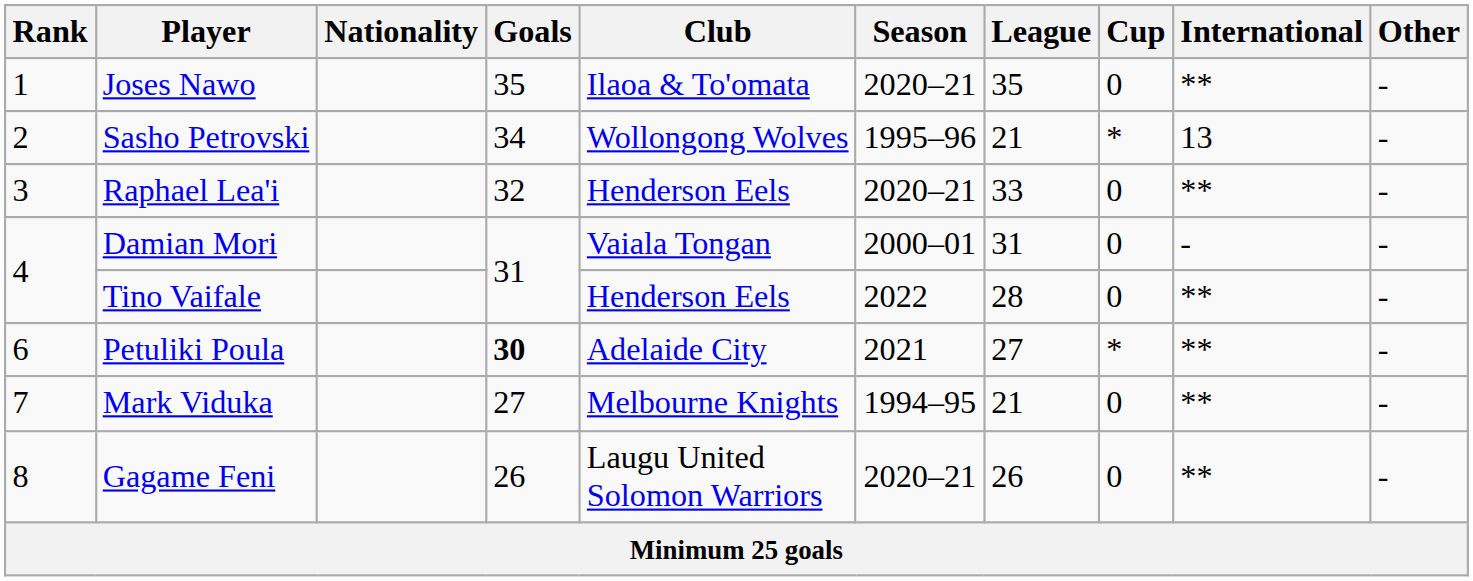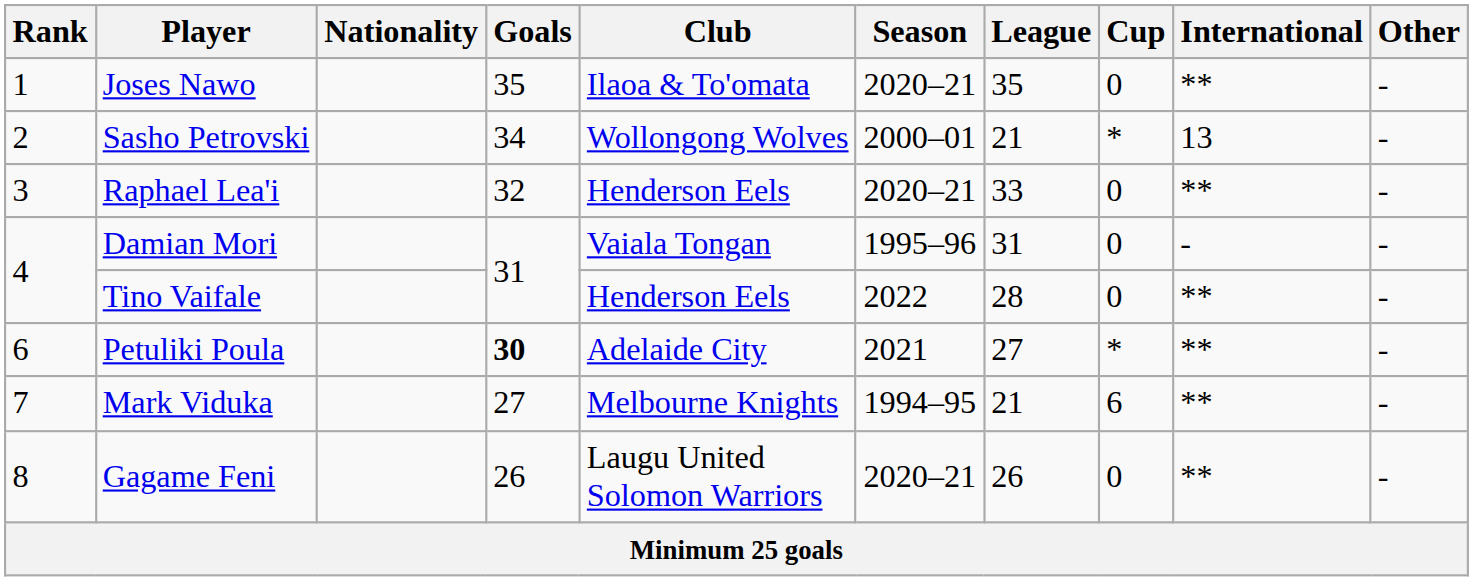Sasho Petrovski | Season: 1995–96 -> 2000–01
Damian Mori | Season: 2000–01 -> 1995–96
Mark Viduka | Cup: 0 -> 6
